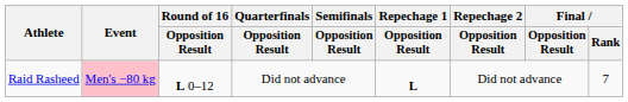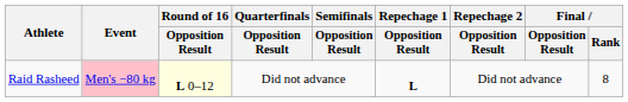Raid Rasheed | Round of 16 / Opposition Result: no background -> lightyellow background
Raid Rasheed | Final / Rank: 7 -> 8
